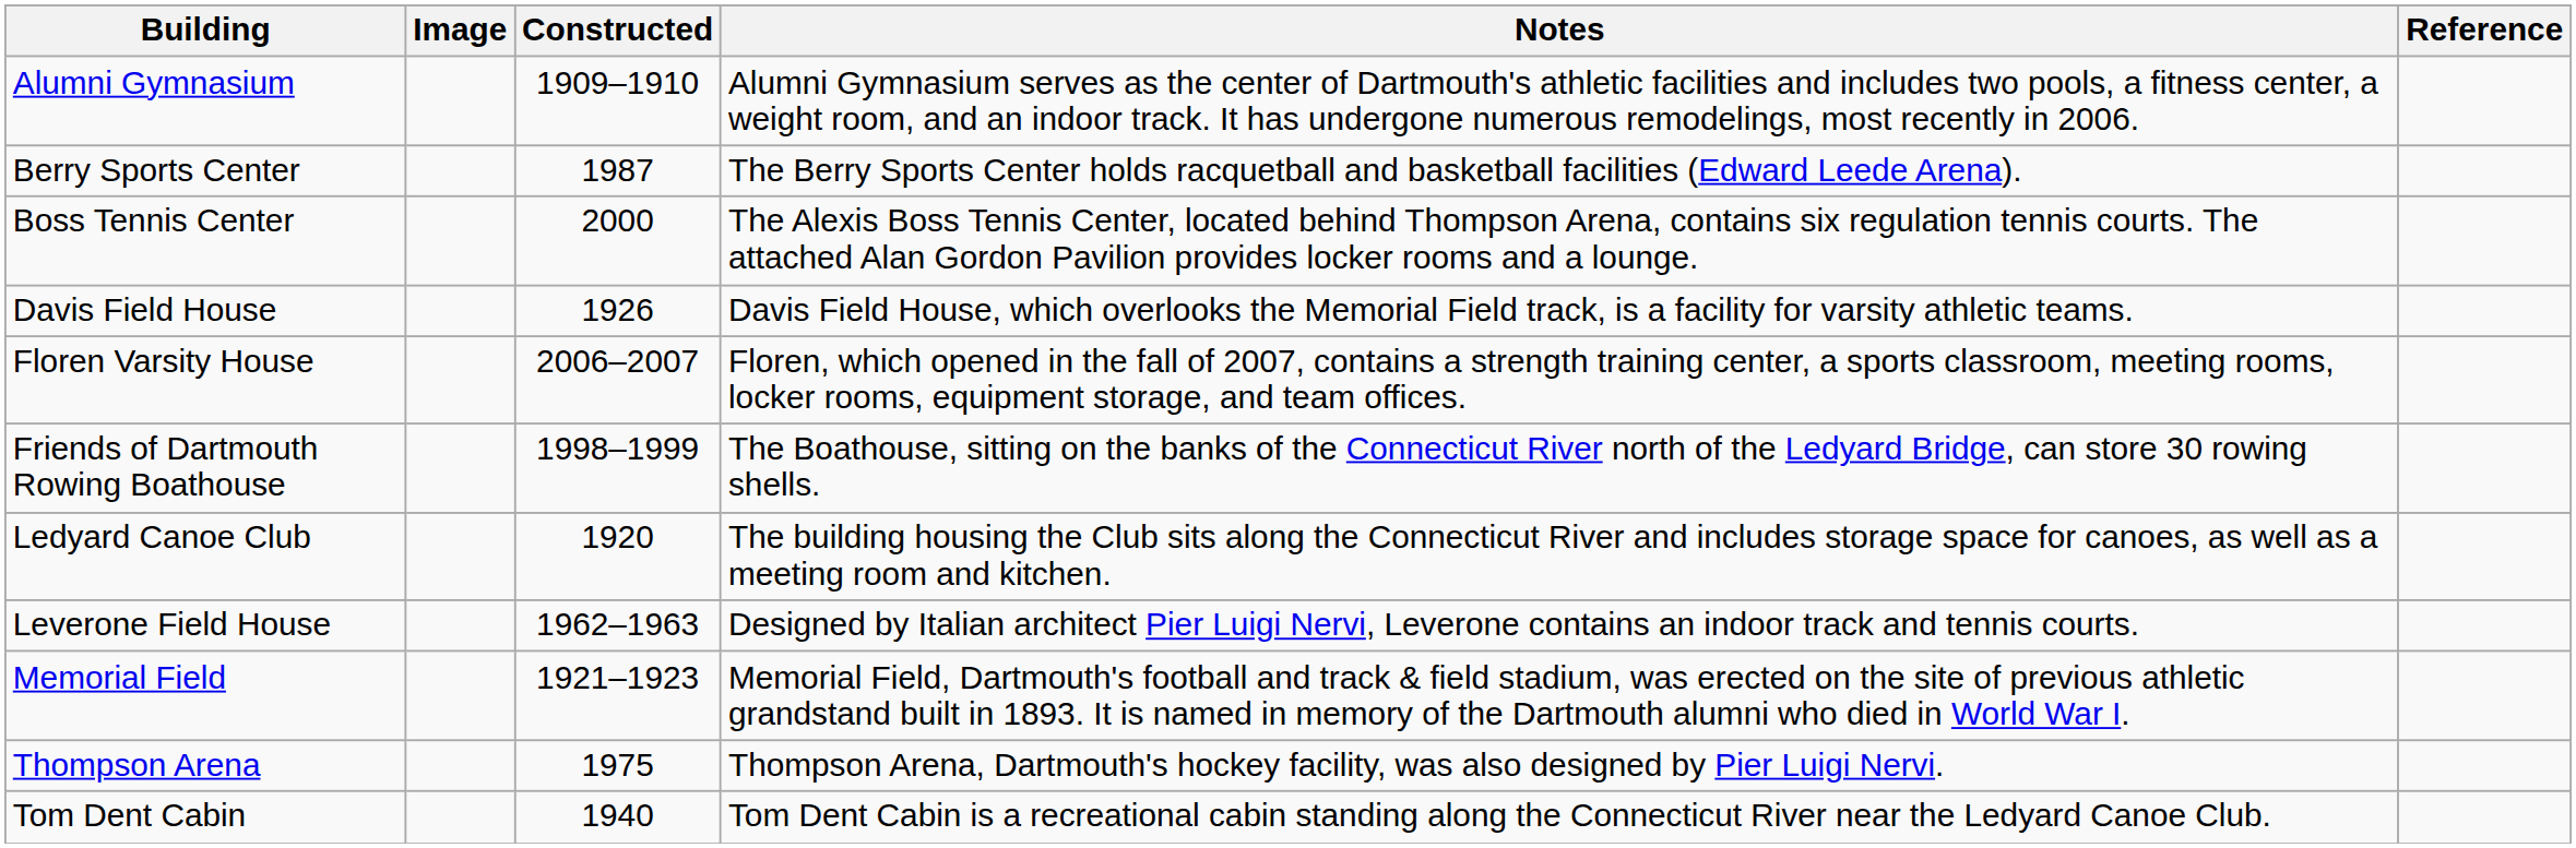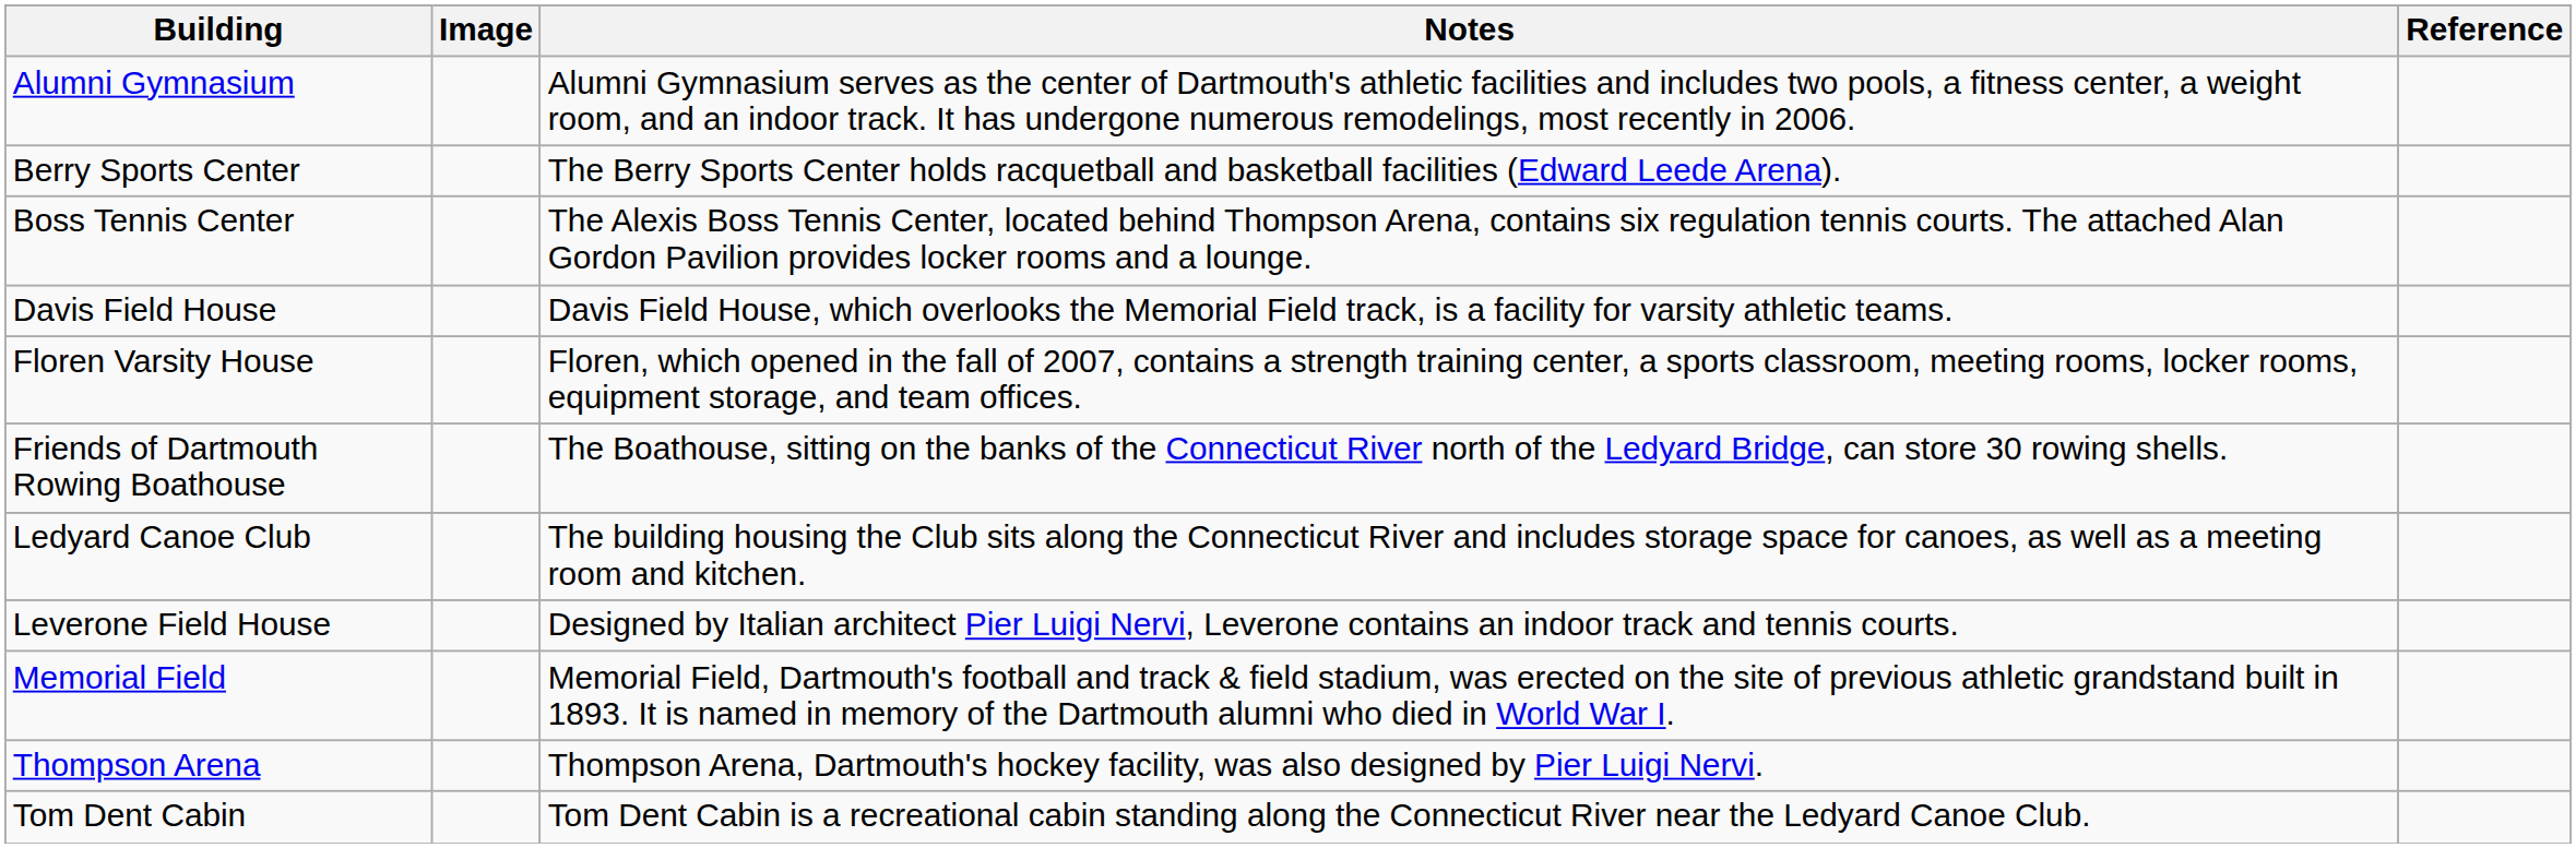- column: Constructed | 1909–1910 | 1987 | 2000 | 1926 | 2006–2007 | 1998–1999 | 1920 | 1962–1963 | 1921–1923 | 1975 | 1940
